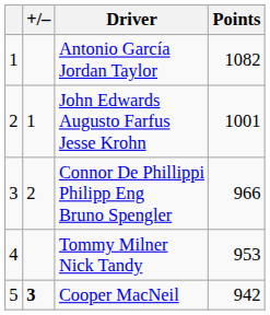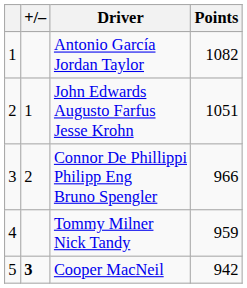John Edwards Augusto Farfus Jesse Krohn | Points: 1001 -> 1051
Tommy Milner Nick Tandy | Points: 953 -> 959
